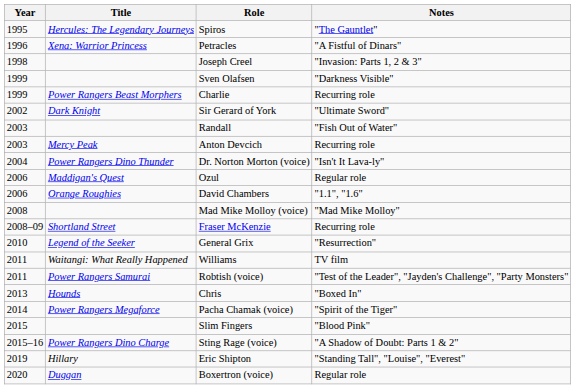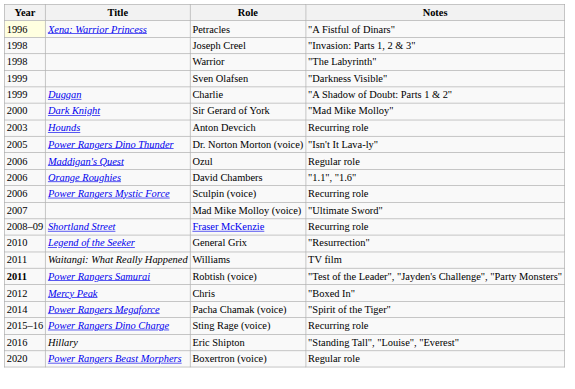- row: 1995 | Hercules: The Legendary Journeys | Spiros | "The Gauntlet"
Petracles | Year: no background -> lightyellow background
+ row: 1998 | Warrior | "The Labyrinth"
Charlie | Title: Power Rangers Beast Morphers -> Duggan
Charlie | Notes: Recurring role -> "A Shadow of Doubt: Parts 1 & 2"
Sir Gerard of York | Year: 2002 -> 2000
Sir Gerard of York | Notes: "Ultimate Sword" -> "Mad Mike Molloy"
- row: 2003 | Randall | "Fish Out of Water"
Anton Devcich | Title: Mercy Peak -> Hounds
Dr. Norton Morton (voice) | Year: 2004 -> 2005
+ row: 2006 | Power Rangers Mystic Force | Sculpin (voice) | Recurring role
Mad Mike Molloy (voice) | Year: 2008 -> 2007
Mad Mike Molloy (voice) | Notes: "Mad Mike Molloy" -> "Ultimate Sword"
Robtish (voice) | Year: normal -> bold
Chris | Year: 2013 -> 2012
Chris | Title: Hounds -> Mercy Peak
- row: 2015 | Slim Fingers | "Blood Pink"
Sting Rage (voice) | Notes: "A Shadow of Doubt: Parts 1 & 2" -> Recurring role
Eric Shipton | Year: 2019 -> 2016
Boxertron (voice) | Title: Duggan -> Power Rangers Beast Morphers
